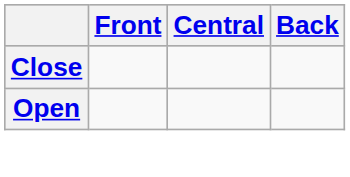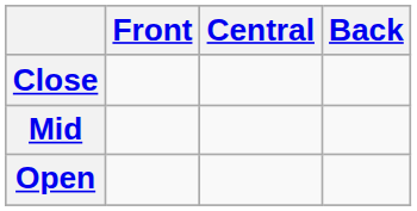+ row: Mid
